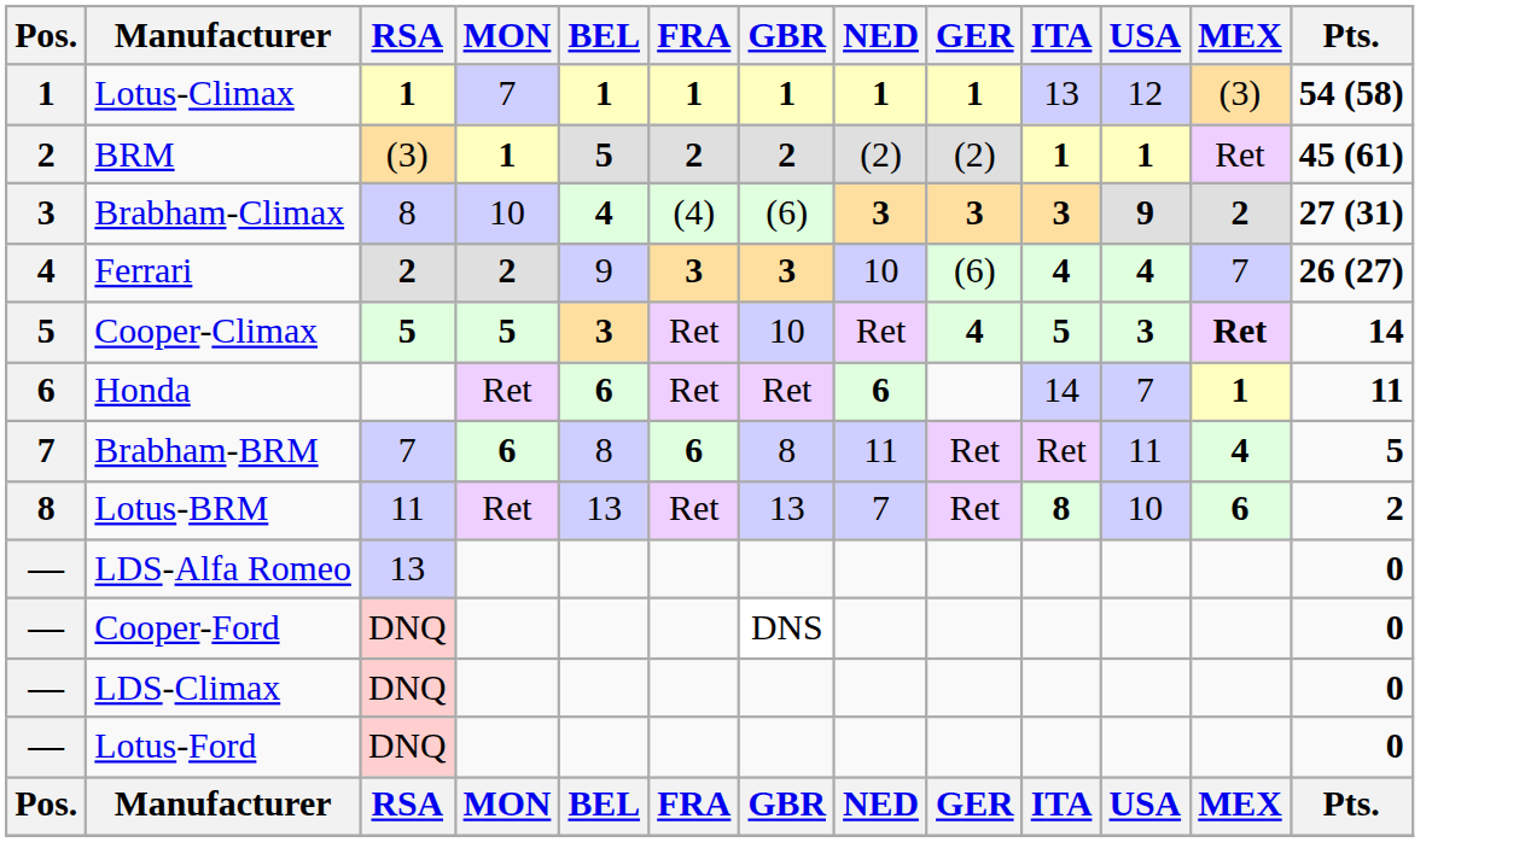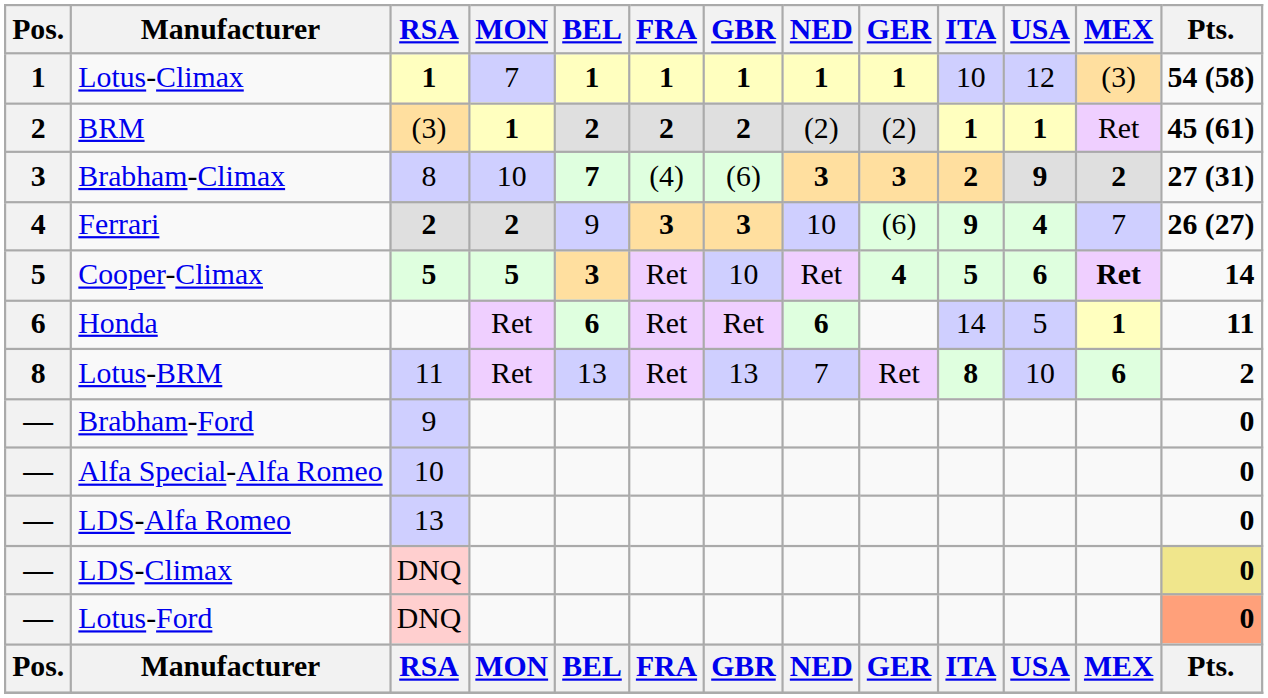Lotus-Climax | ITA: 13 -> 10
BRM | BEL: 5 -> 2
Brabham-Climax | BEL: 4 -> 7
Brabham-Climax | ITA: 3 -> 2
Ferrari | ITA: 4 -> 9
Cooper-Climax | USA: 3 -> 6
Honda | USA: 7 -> 5
- row: 7 | Brabham-BRM | 7 | 6 | 8 | 6 | 8 | 11 | Ret | Ret | 11 | 4 | 5
+ row: — | Brabham-Ford | 9 | 0
+ row: — | Alfa Special-Alfa Romeo | 10 | 0
- row: — | Cooper-Ford | DNQ | DNS | 0
LDS-Climax | Pts.: no background -> khaki background
Lotus-Ford | Pts.: no background -> lightsalmon background
